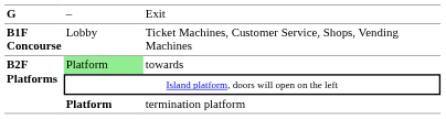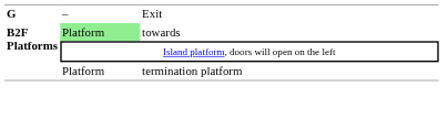- row: B1F Concourse | Lobby | Ticket Machines, Customer Service, Shops, Vending Machines
termination platform | column 2: bold -> normal
